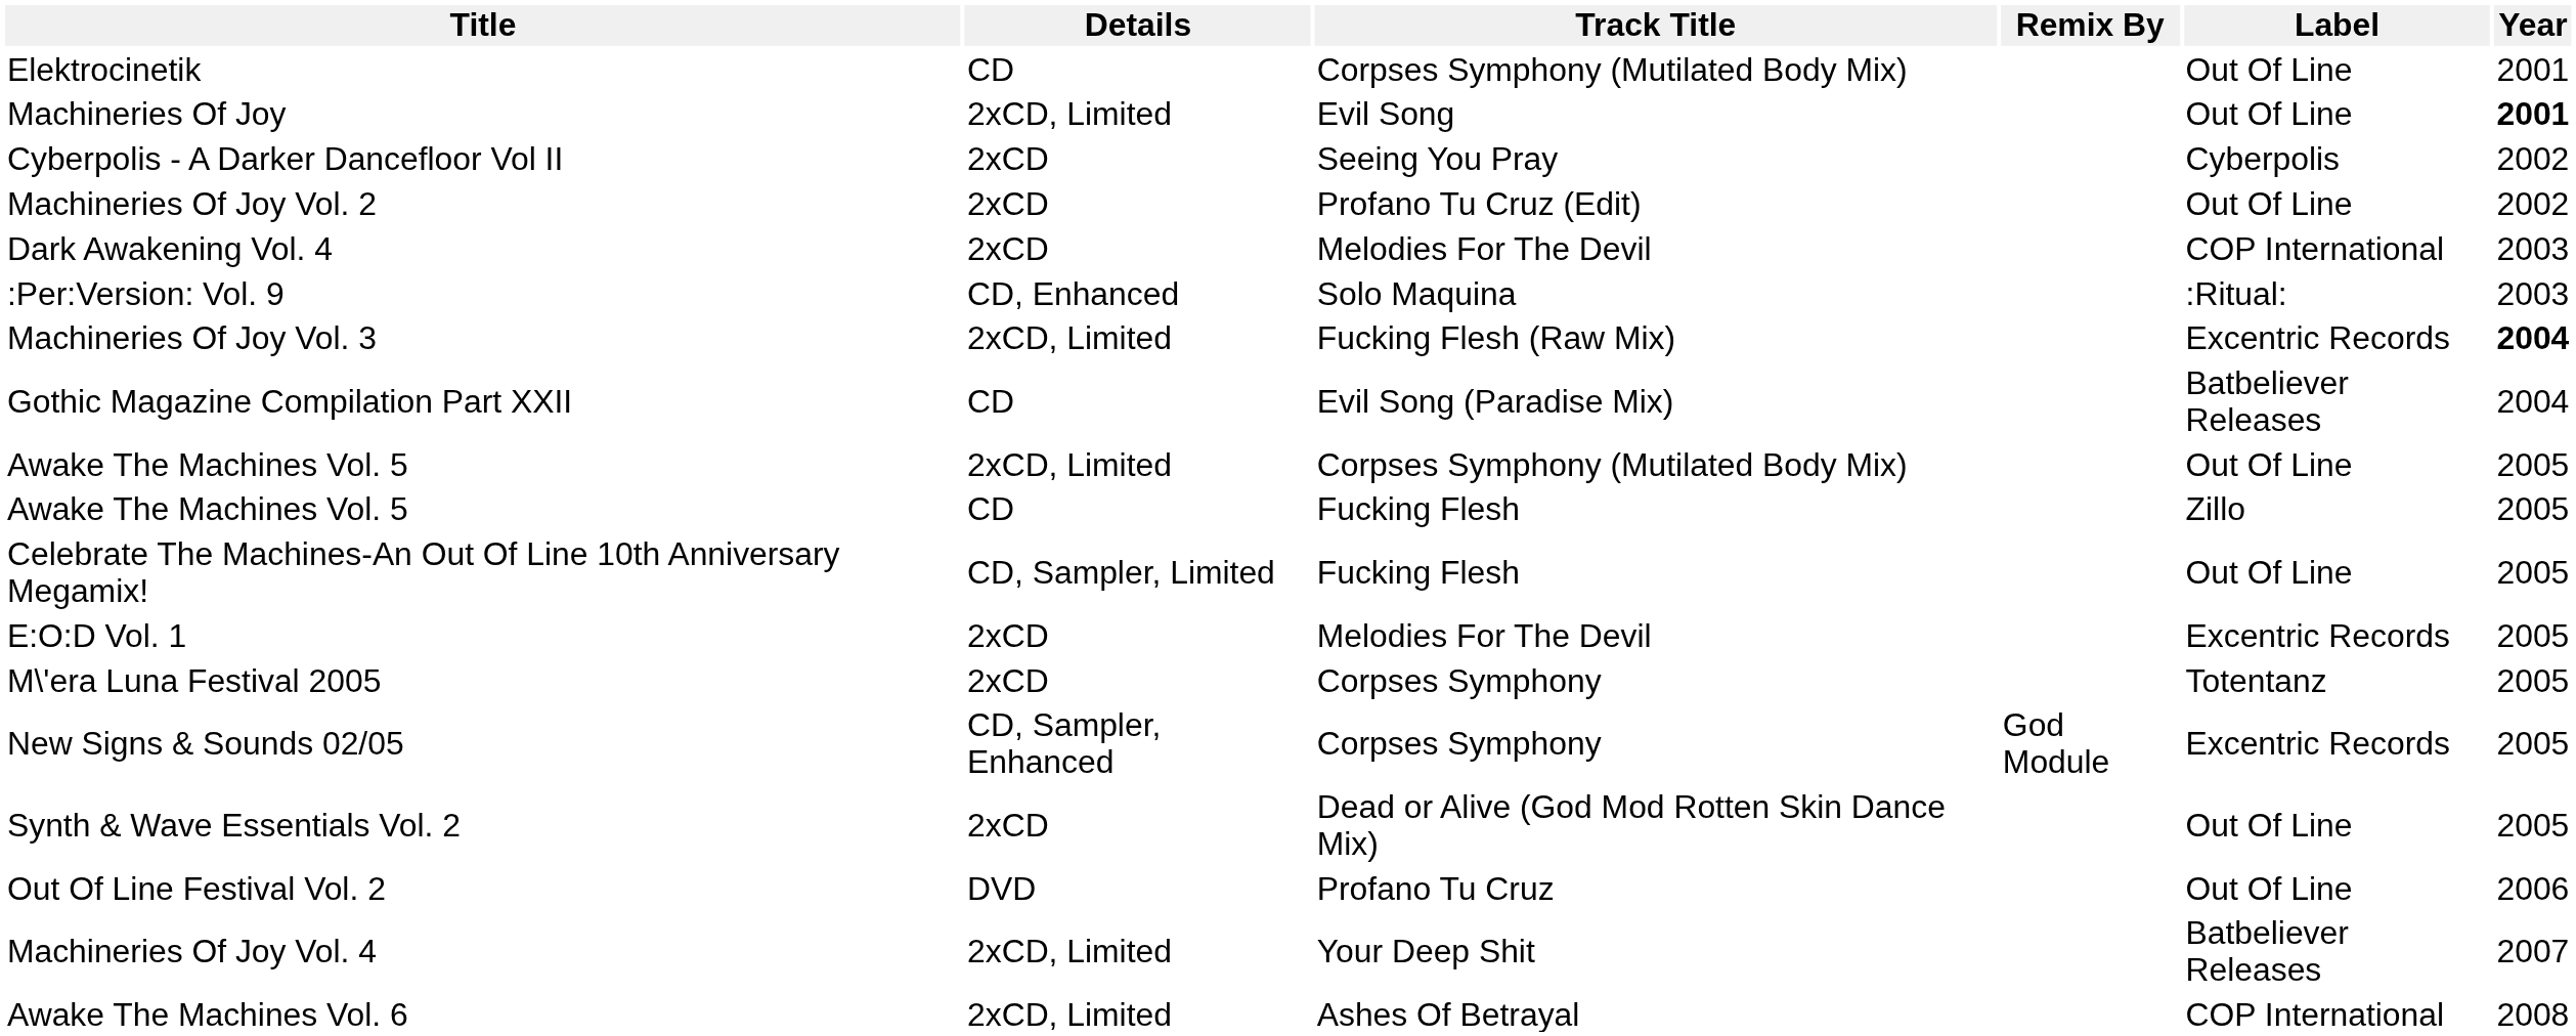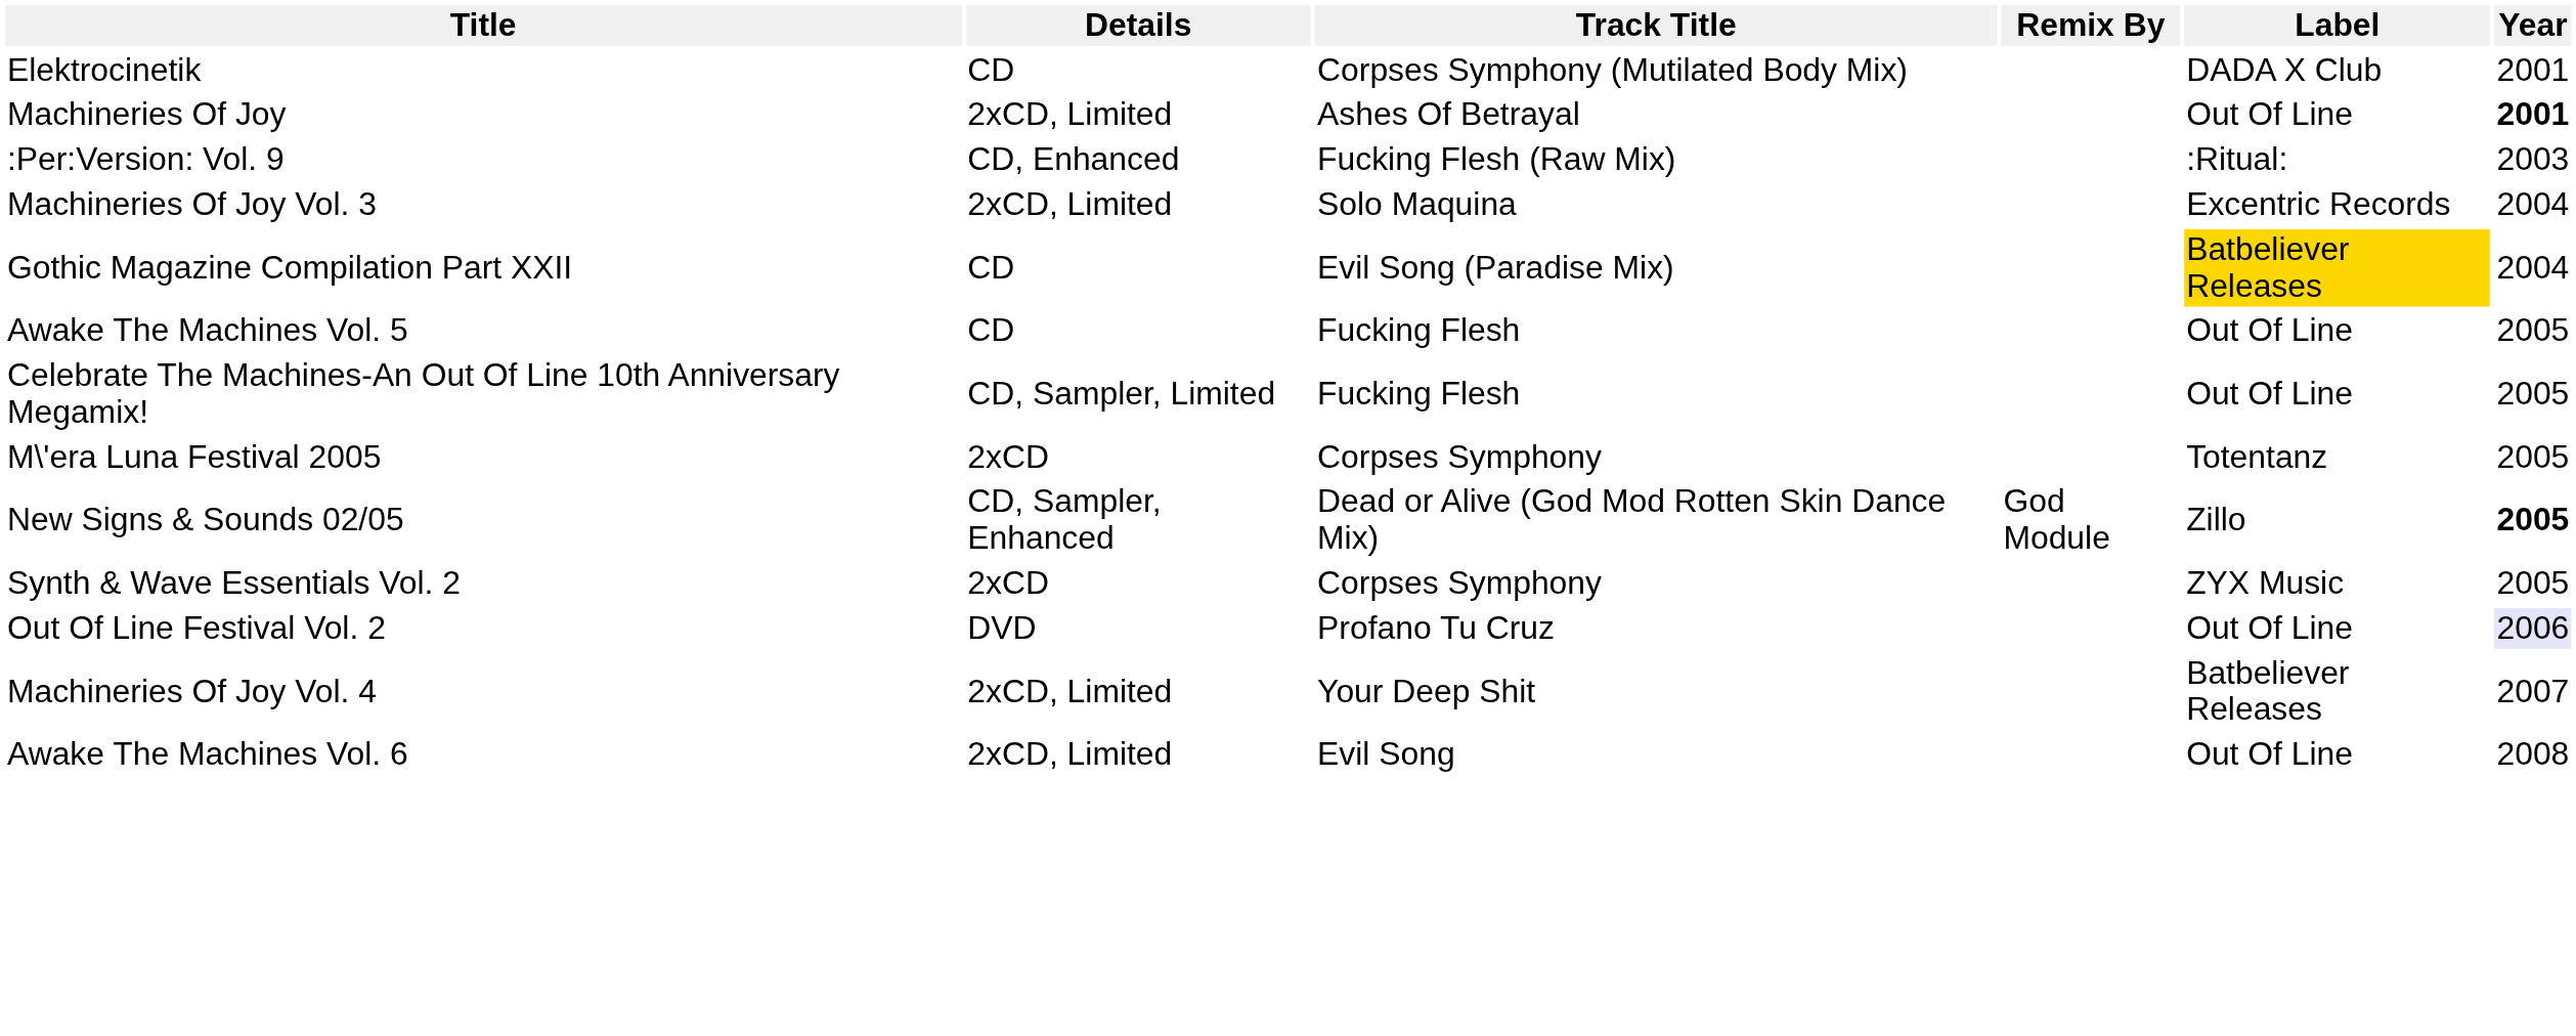Elektrocinetik | Label: Out Of Line -> DADA X Club
Machineries Of Joy | Track Title: Evil Song -> Ashes Of Betrayal
- row: Cyberpolis - A Darker Dancefloor Vol II | 2xCD | Seeing You Pray | Cyberpolis | 2002
- row: Machineries Of Joy Vol. 2 | 2xCD | Profano Tu Cruz (Edit) | Out Of Line | 2002
- row: Dark Awakening Vol. 4 | 2xCD | Melodies For The Devil | COP International | 2003
:Per:Version: Vol. 9 | Track Title: Solo Maquina -> Fucking Flesh (Raw Mix)
Machineries Of Joy Vol. 3 | Track Title: Fucking Flesh (Raw Mix) -> Solo Maquina
Machineries Of Joy Vol. 3 | Year: bold -> normal
Gothic Magazine Compilation Part XXII | Label: no background -> gold background
- row: Awake The Machines Vol. 5 | 2xCD, Limited | Corpses Symphony (Mutilated Body Mix) | Out Of Line | 2005
Awake The Machines Vol. 5 / CD | Label: Zillo -> Out Of Line
- row: E:O:D Vol. 1 | 2xCD | Melodies For The Devil | Excentric Records | 2005
New Signs & Sounds 02/05 | Track Title: Corpses Symphony -> Dead or Alive (God Mod Rotten Skin Dance Mix)
New Signs & Sounds 02/05 | Label: Excentric Records -> Zillo
New Signs & Sounds 02/05 | Year: normal -> bold
Synth & Wave Essentials Vol. 2 | Track Title: Dead or Alive (God Mod Rotten Skin Dance Mix) -> Corpses Symphony
Synth & Wave Essentials Vol. 2 | Label: Out Of Line -> ZYX Music
Out Of Line Festival Vol. 2 | Year: no background -> lavender background
Awake The Machines Vol. 6 | Track Title: Ashes Of Betrayal -> Evil Song
Awake The Machines Vol. 6 | Label: COP International -> Out Of Line
